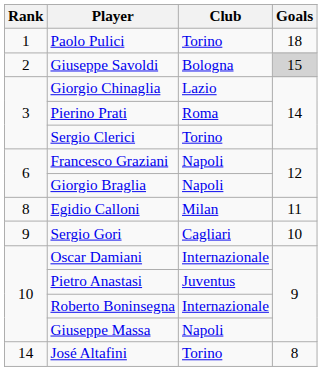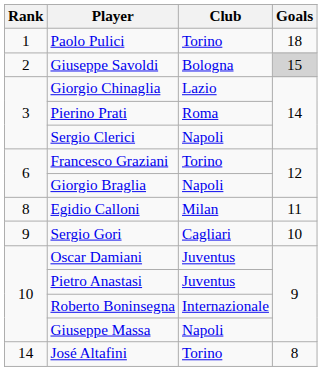Sergio Clerici | Club: Torino -> Napoli
Francesco Graziani | Club: Napoli -> Torino
Oscar Damiani | Club: Internazionale -> Juventus
